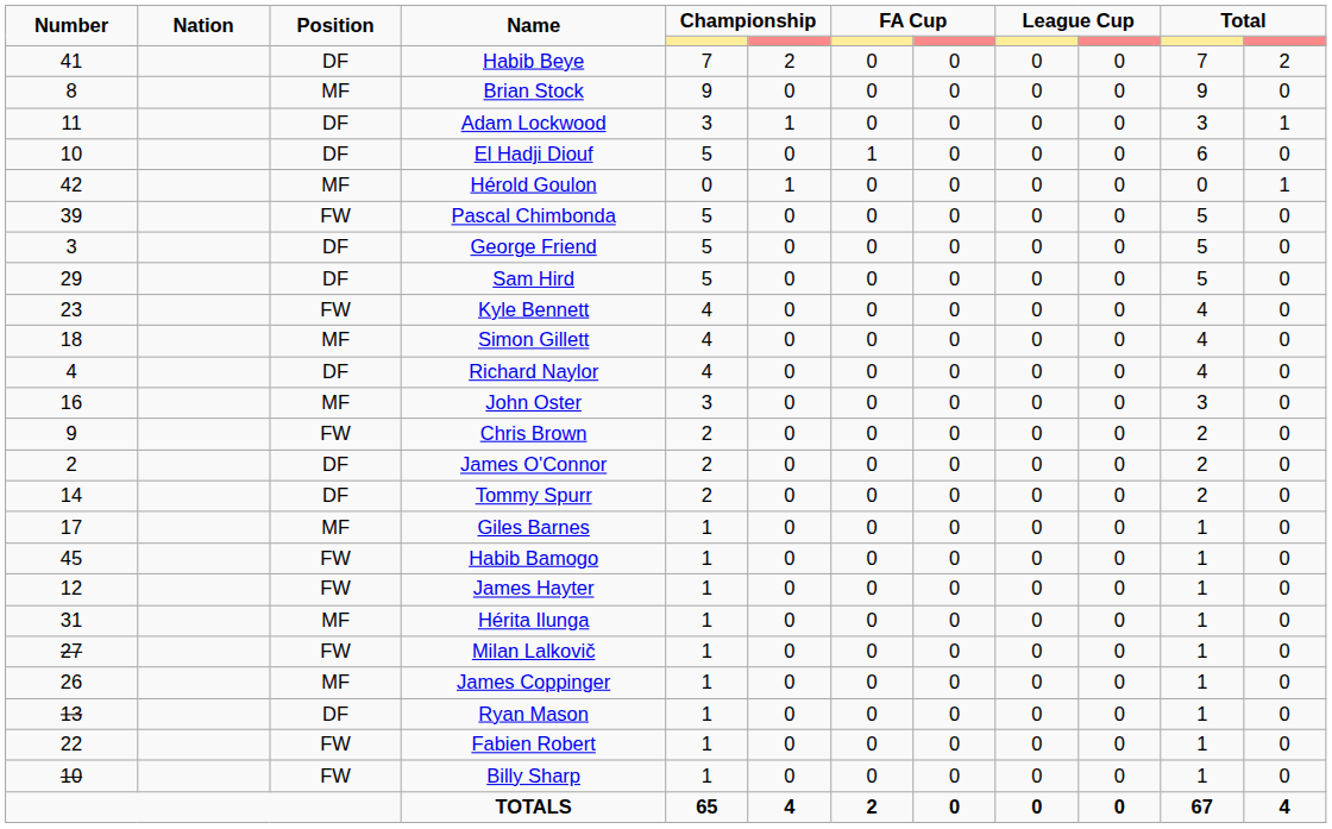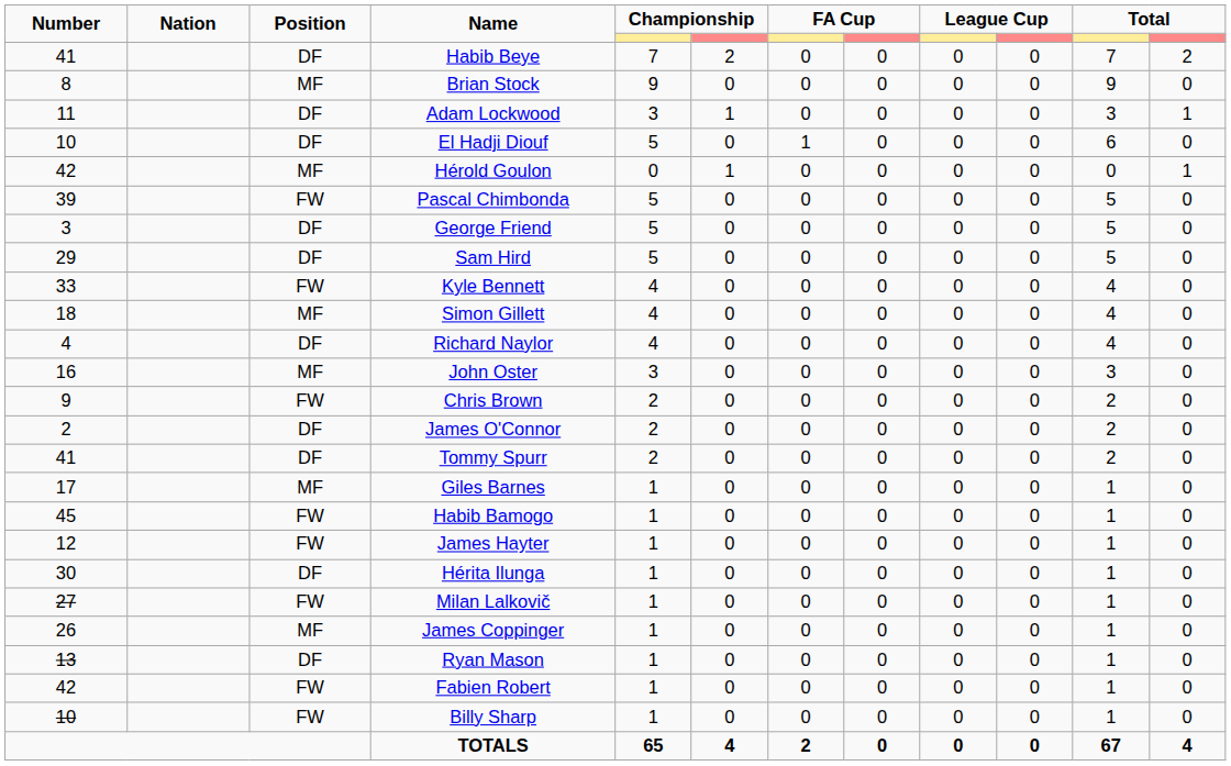Kyle Bennett | Number: 23 -> 33
Tommy Spurr | Number: 14 -> 41
Hérita Ilunga | Number: 31 -> 30
Hérita Ilunga | Position: MF -> DF
Fabien Robert | Number: 22 -> 42
